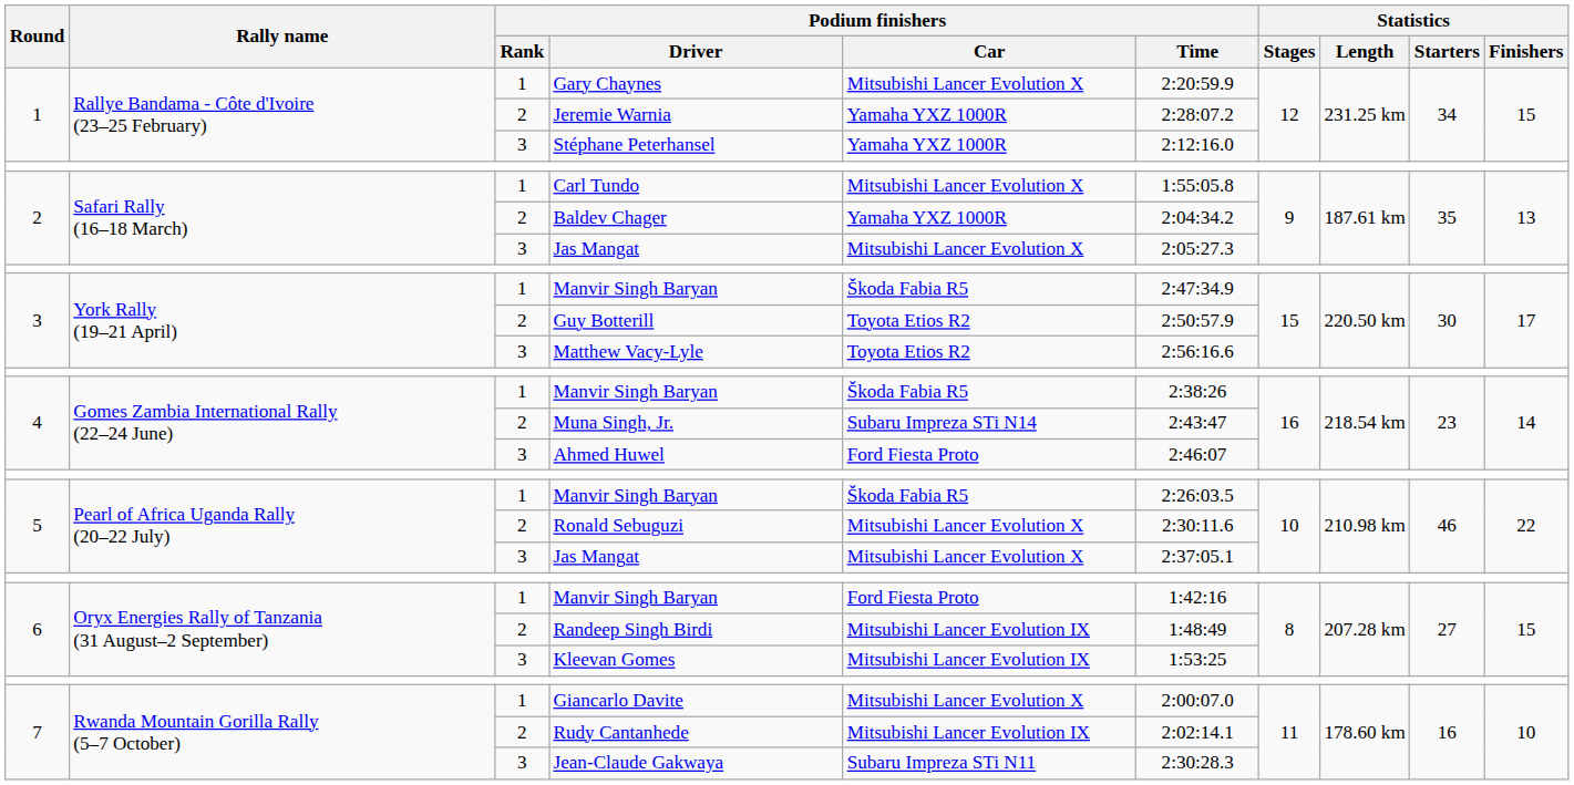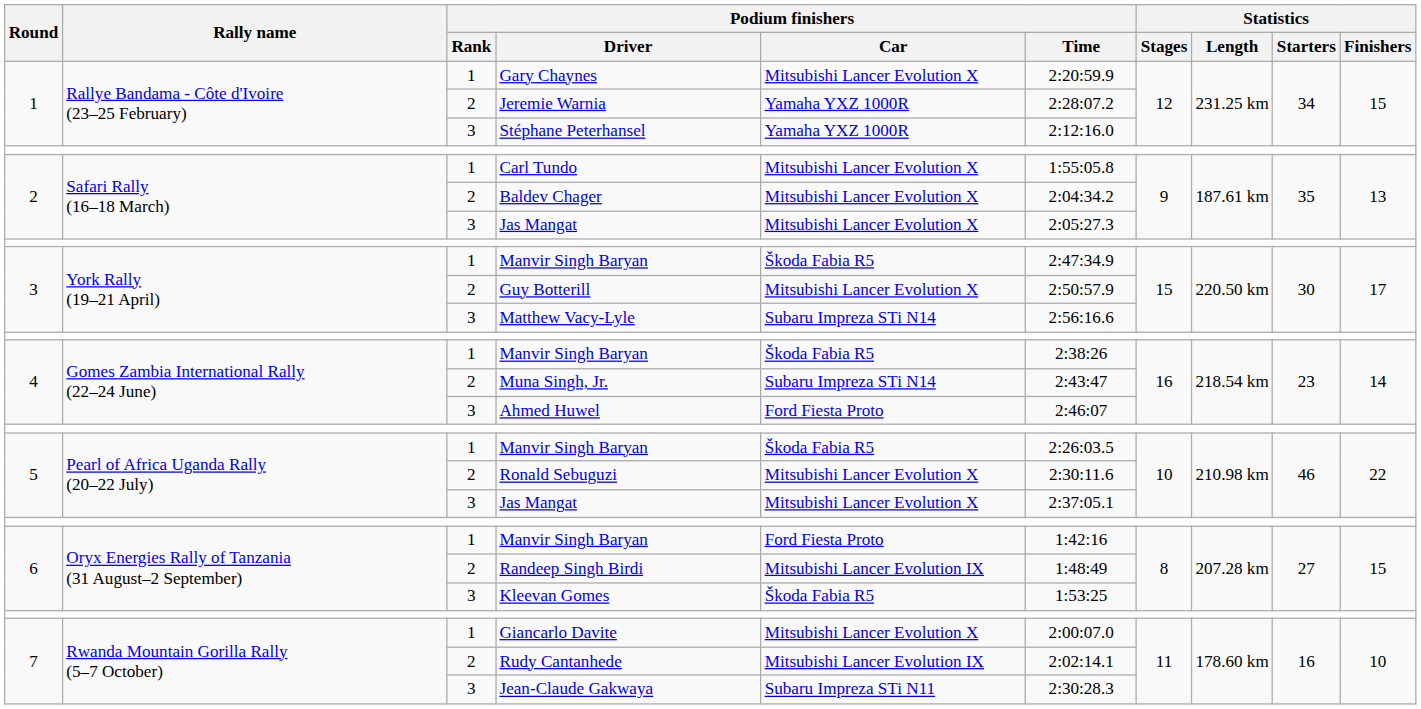Baldev Chager | Podium finishers / Car: Yamaha YXZ 1000R -> Mitsubishi Lancer Evolution X
Guy Botterill | Podium finishers / Car: Toyota Etios R2 -> Mitsubishi Lancer Evolution X
Matthew Vacy-Lyle | Podium finishers / Car: Toyota Etios R2 -> Subaru Impreza STi N14
Kleevan Gomes | Podium finishers / Car: Mitsubishi Lancer Evolution IX -> Škoda Fabia R5
